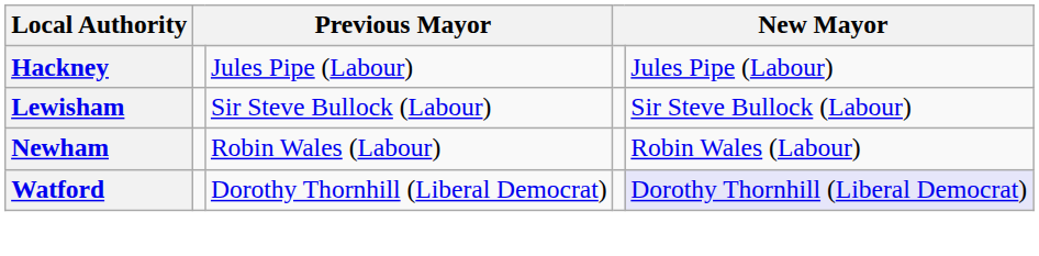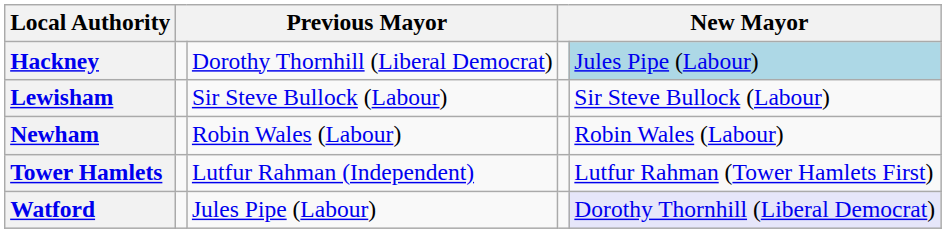Hackney | column 3: Jules Pipe (Labour) -> Dorothy Thornhill (Liberal Democrat)
Hackney | column 5: no background -> lightblue background
+ row: Tower Hamlets | Lutfur Rahman (Independent) | Lutfur Rahman (Tower Hamlets First)
Watford | column 3: Dorothy Thornhill (Liberal Democrat) -> Jules Pipe (Labour)
